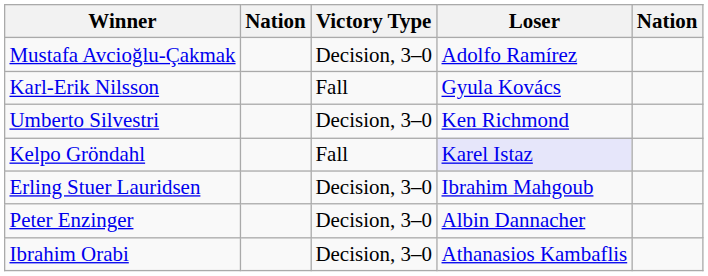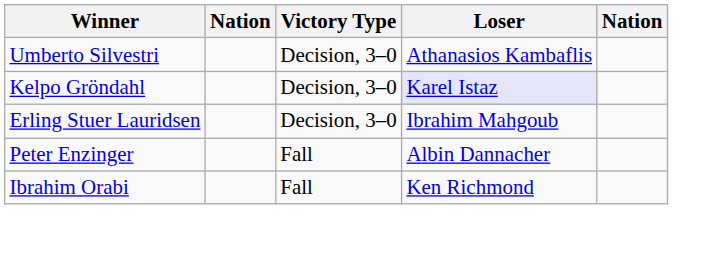- row: Mustafa Avcioğlu-Çakmak | Decision, 3–0 | Adolfo Ramírez
- row: Karl-Erik Nilsson | Fall | Gyula Kovács
Umberto Silvestri | Loser: Ken Richmond -> Athanasios Kambaflis
Kelpo Gröndahl | Victory Type: Fall -> Decision, 3–0
Peter Enzinger | Victory Type: Decision, 3–0 -> Fall
Ibrahim Orabi | Victory Type: Decision, 3–0 -> Fall
Ibrahim Orabi | Loser: Athanasios Kambaflis -> Ken Richmond
